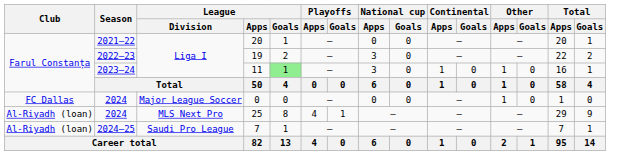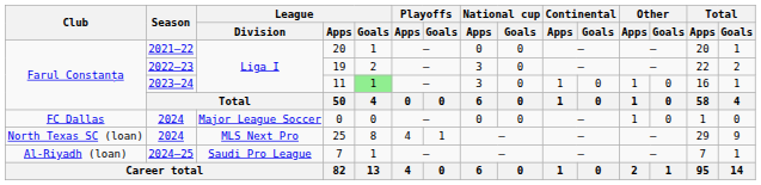25 | Club: Al-Riyadh (loan) -> North Texas SC (loan)
